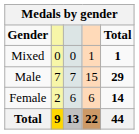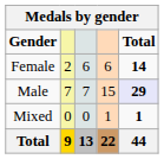rows swapped: Female <-> Mixed
Male | Total: no background -> lavender background
